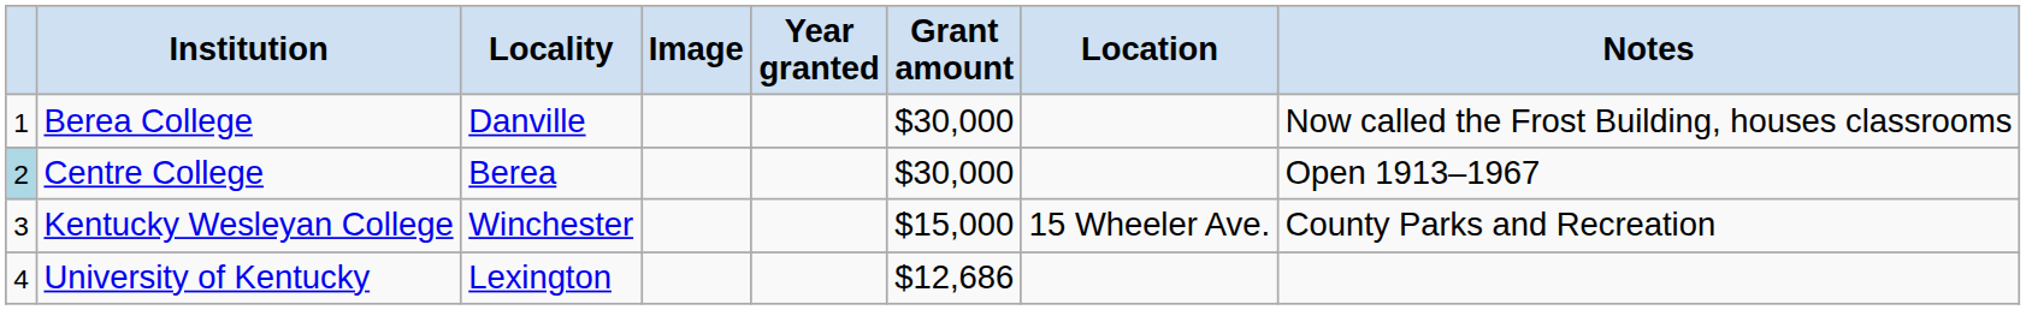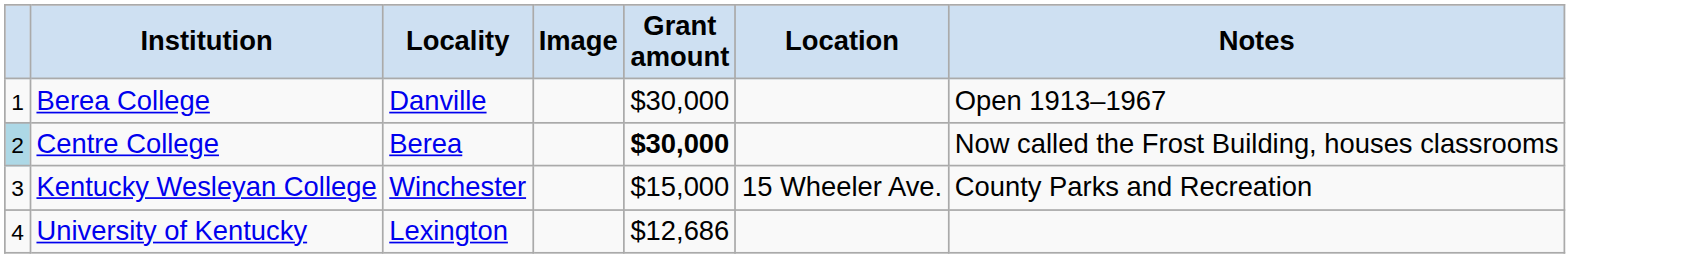- column: Year granted
Berea College | Notes: Now called the Frost Building, houses classrooms -> Open 1913–1967
Centre College | Grant amount: normal -> bold
Centre College | Notes: Open 1913–1967 -> Now called the Frost Building, houses classrooms
